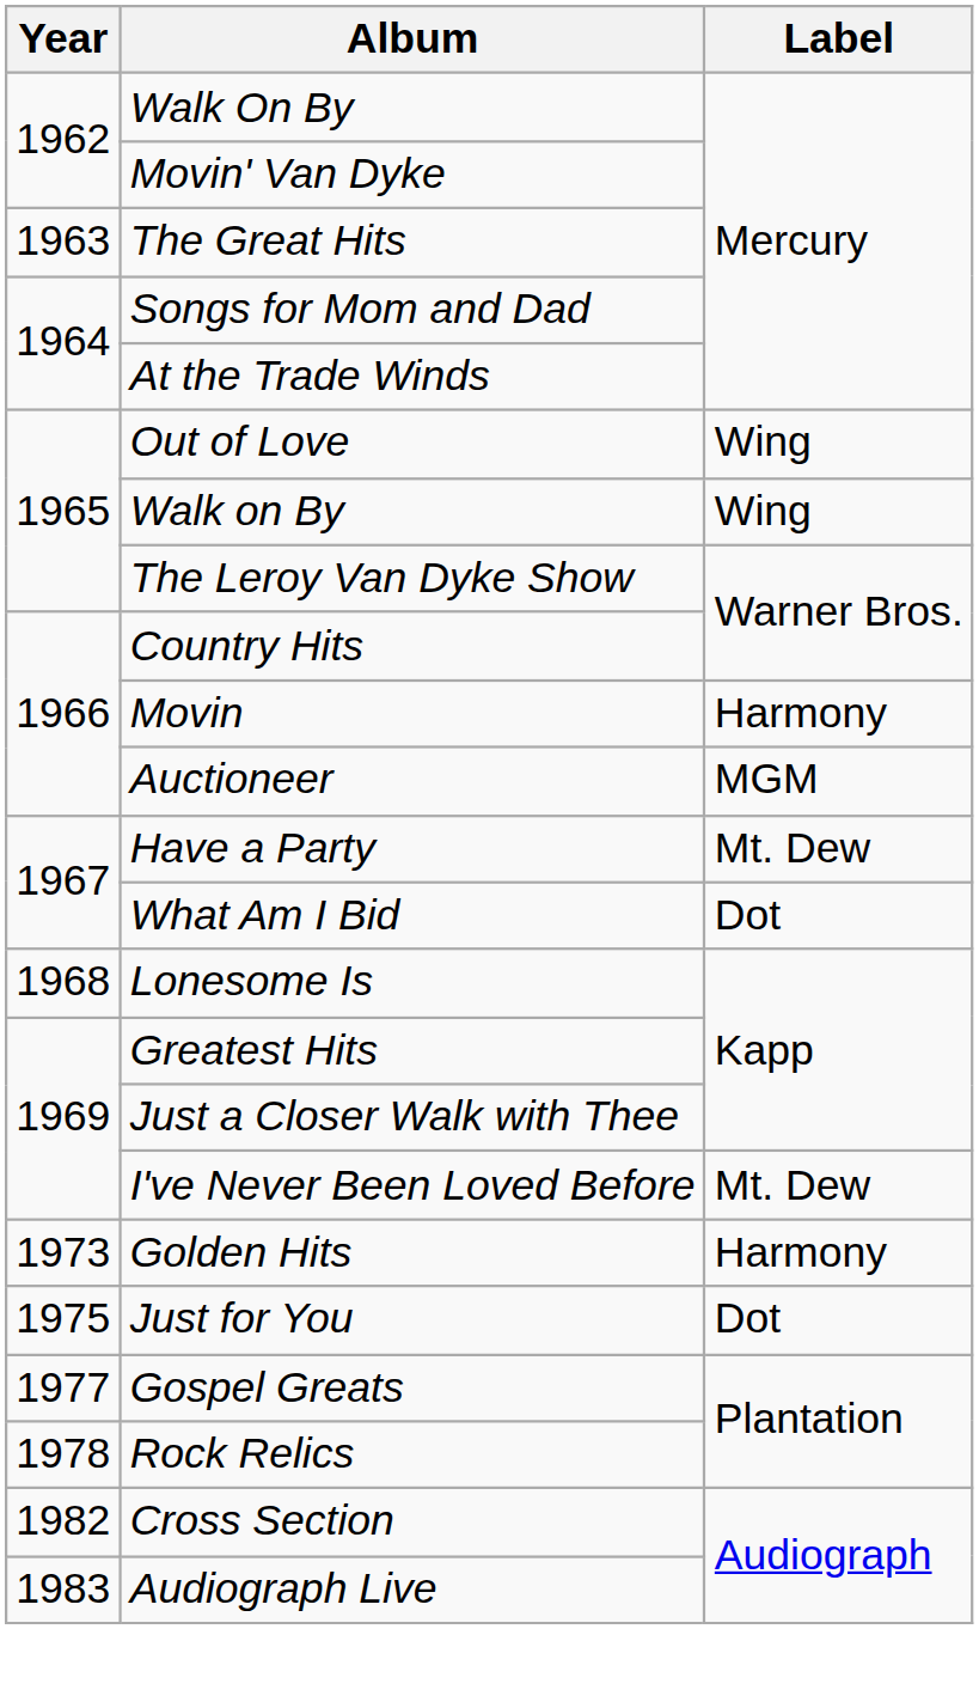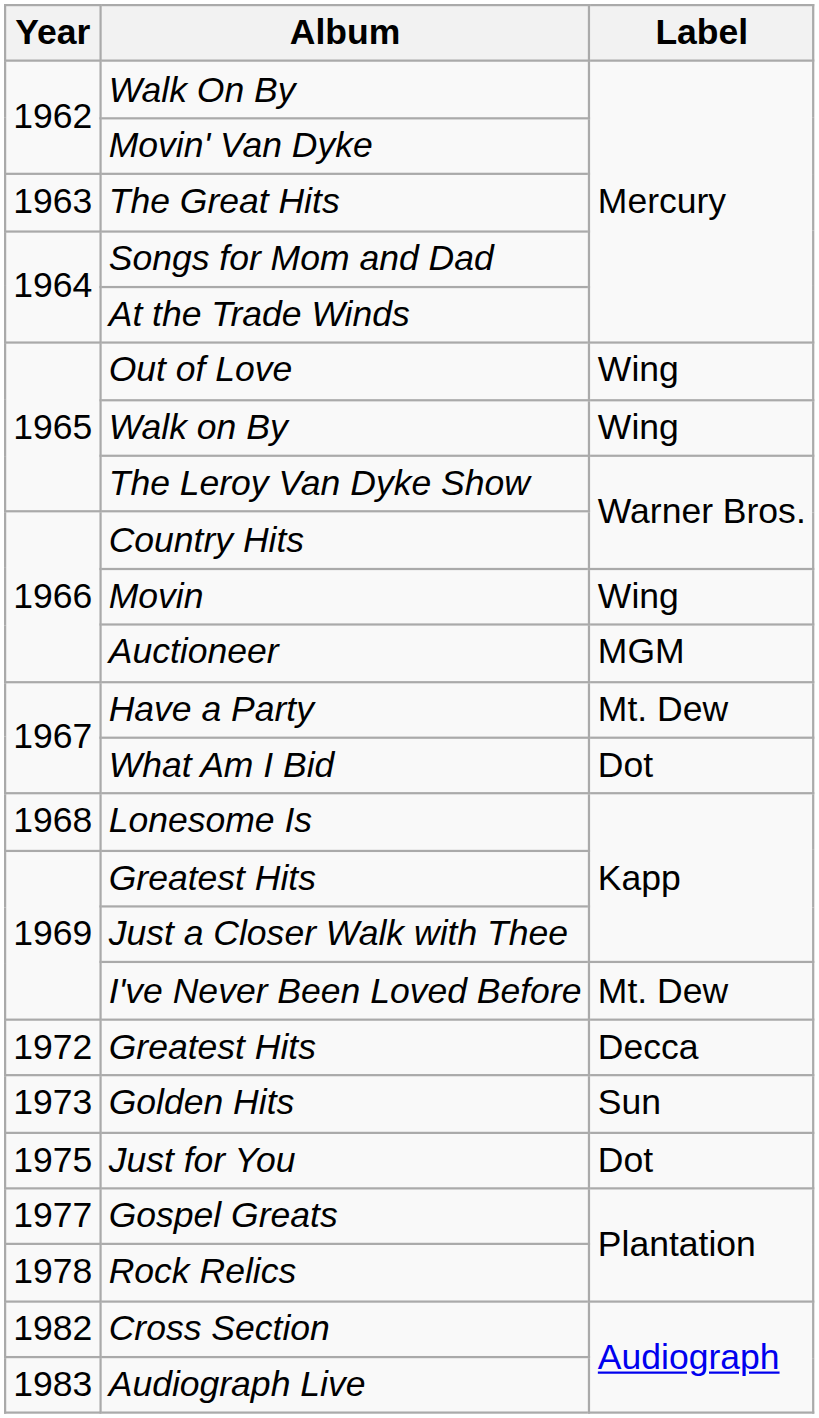Movin | Label: Harmony -> Wing
+ row: 1972 | Greatest Hits | Decca
Golden Hits | Label: Harmony -> Sun
